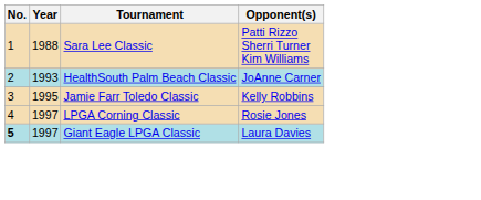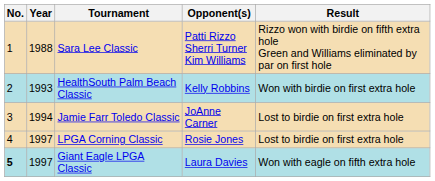+ column: Result | Rizzo won with birdie on fifth extra hole Green and Williams eliminated by par on first hole | Won with birdie on first extra hole | Lost to birdie on first extra hole | Lost to birdie on first extra hole | Won with eagle on fifth extra hole
HealthSouth Palm Beach Classic | Opponent(s): JoAnne Carner -> Kelly Robbins
Jamie Farr Toledo Classic | Year: 1995 -> 1994
Jamie Farr Toledo Classic | Opponent(s): Kelly Robbins -> JoAnne Carner
